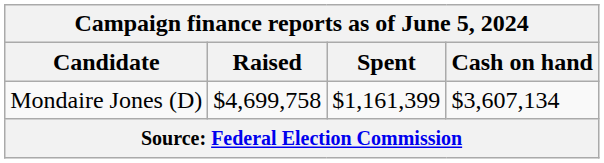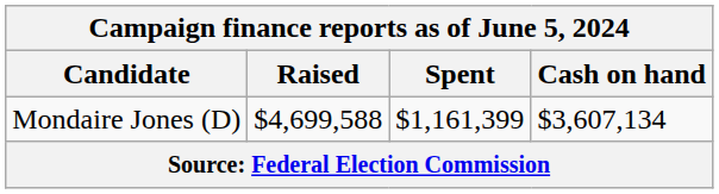Mondaire Jones (D) | Raised: $4,699,758 -> $4,699,588
